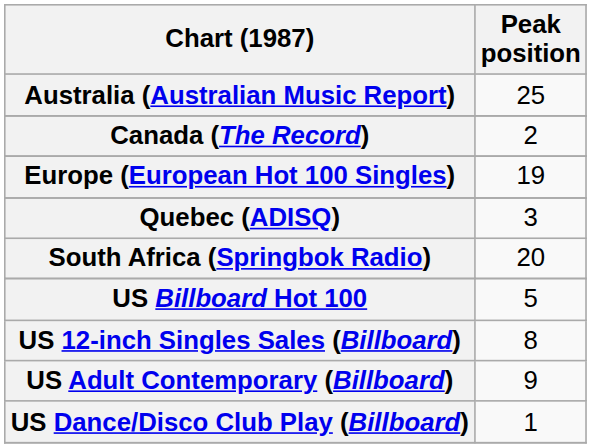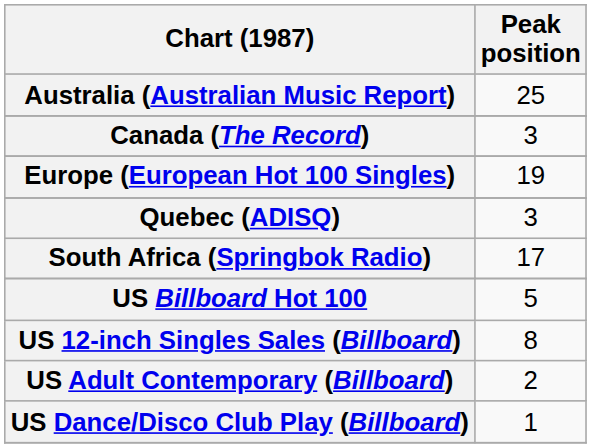Canada (The Record) | Peak position: 2 -> 3
South Africa (Springbok Radio) | Peak position: 20 -> 17
US Adult Contemporary (Billboard) | Peak position: 9 -> 2
